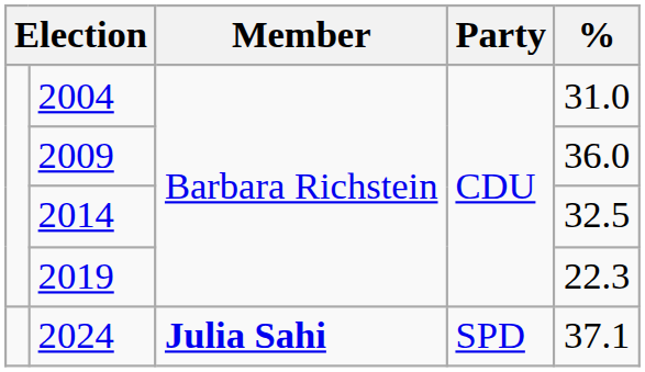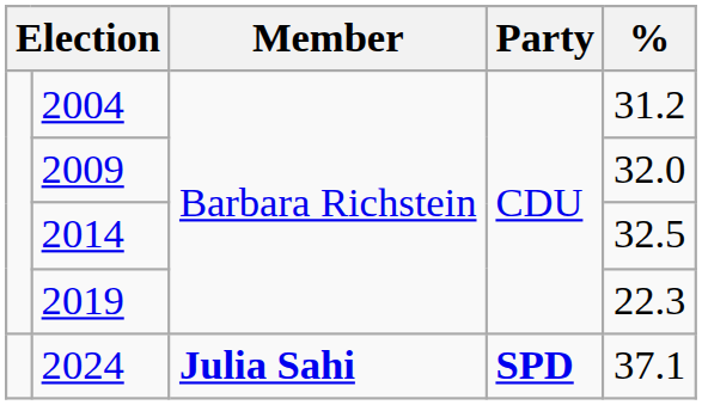2004 | %: 31.0 -> 31.2
2009 | %: 36.0 -> 32.0
2024 | Party: normal -> bold
